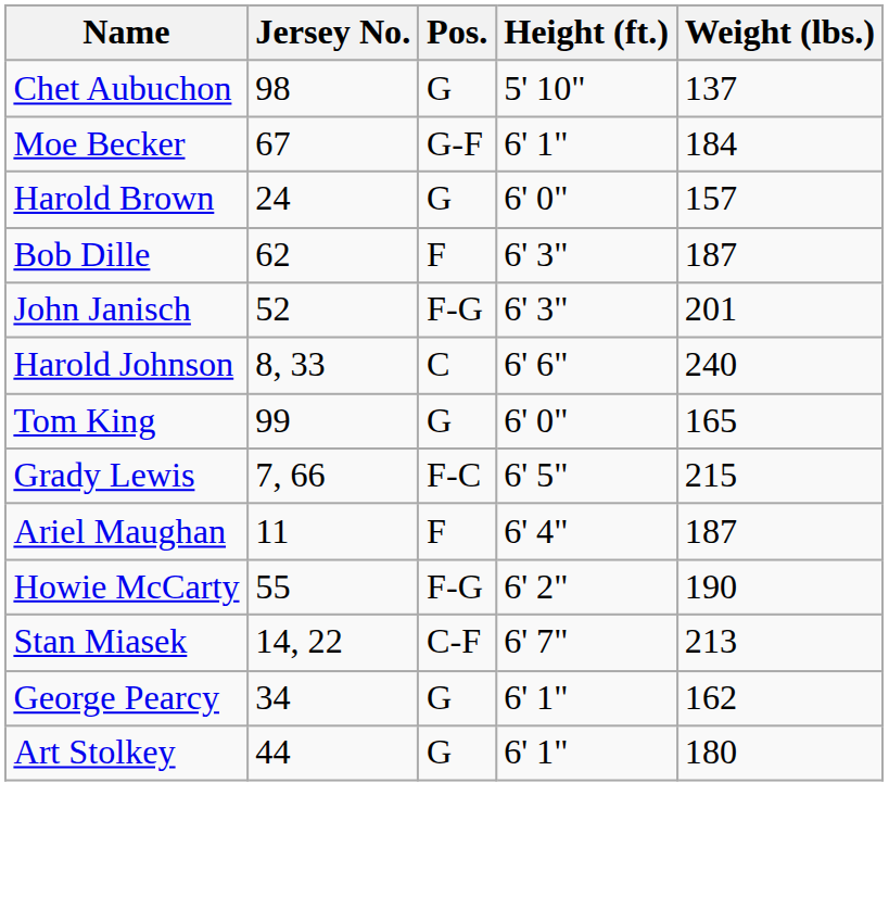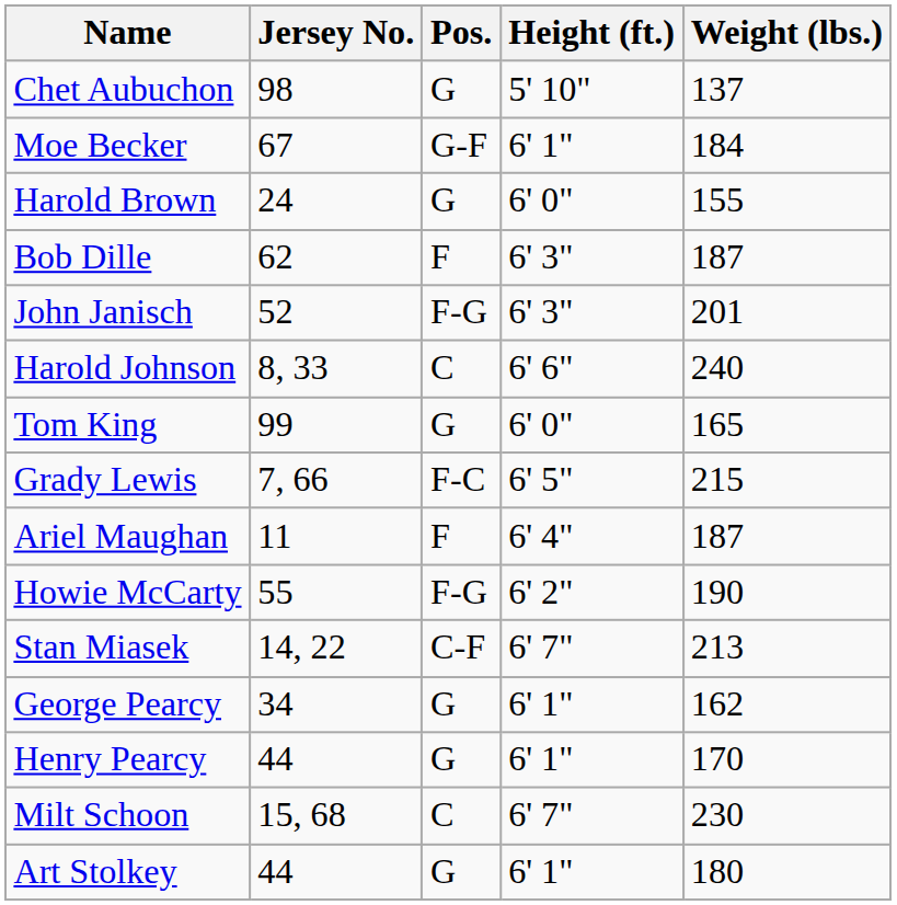Harold Brown | Weight (lbs.): 157 -> 155
+ row: Henry Pearcy | 44 | G | 6' 1" | 170
+ row: Milt Schoon | 15, 68 | C | 6' 7" | 230
